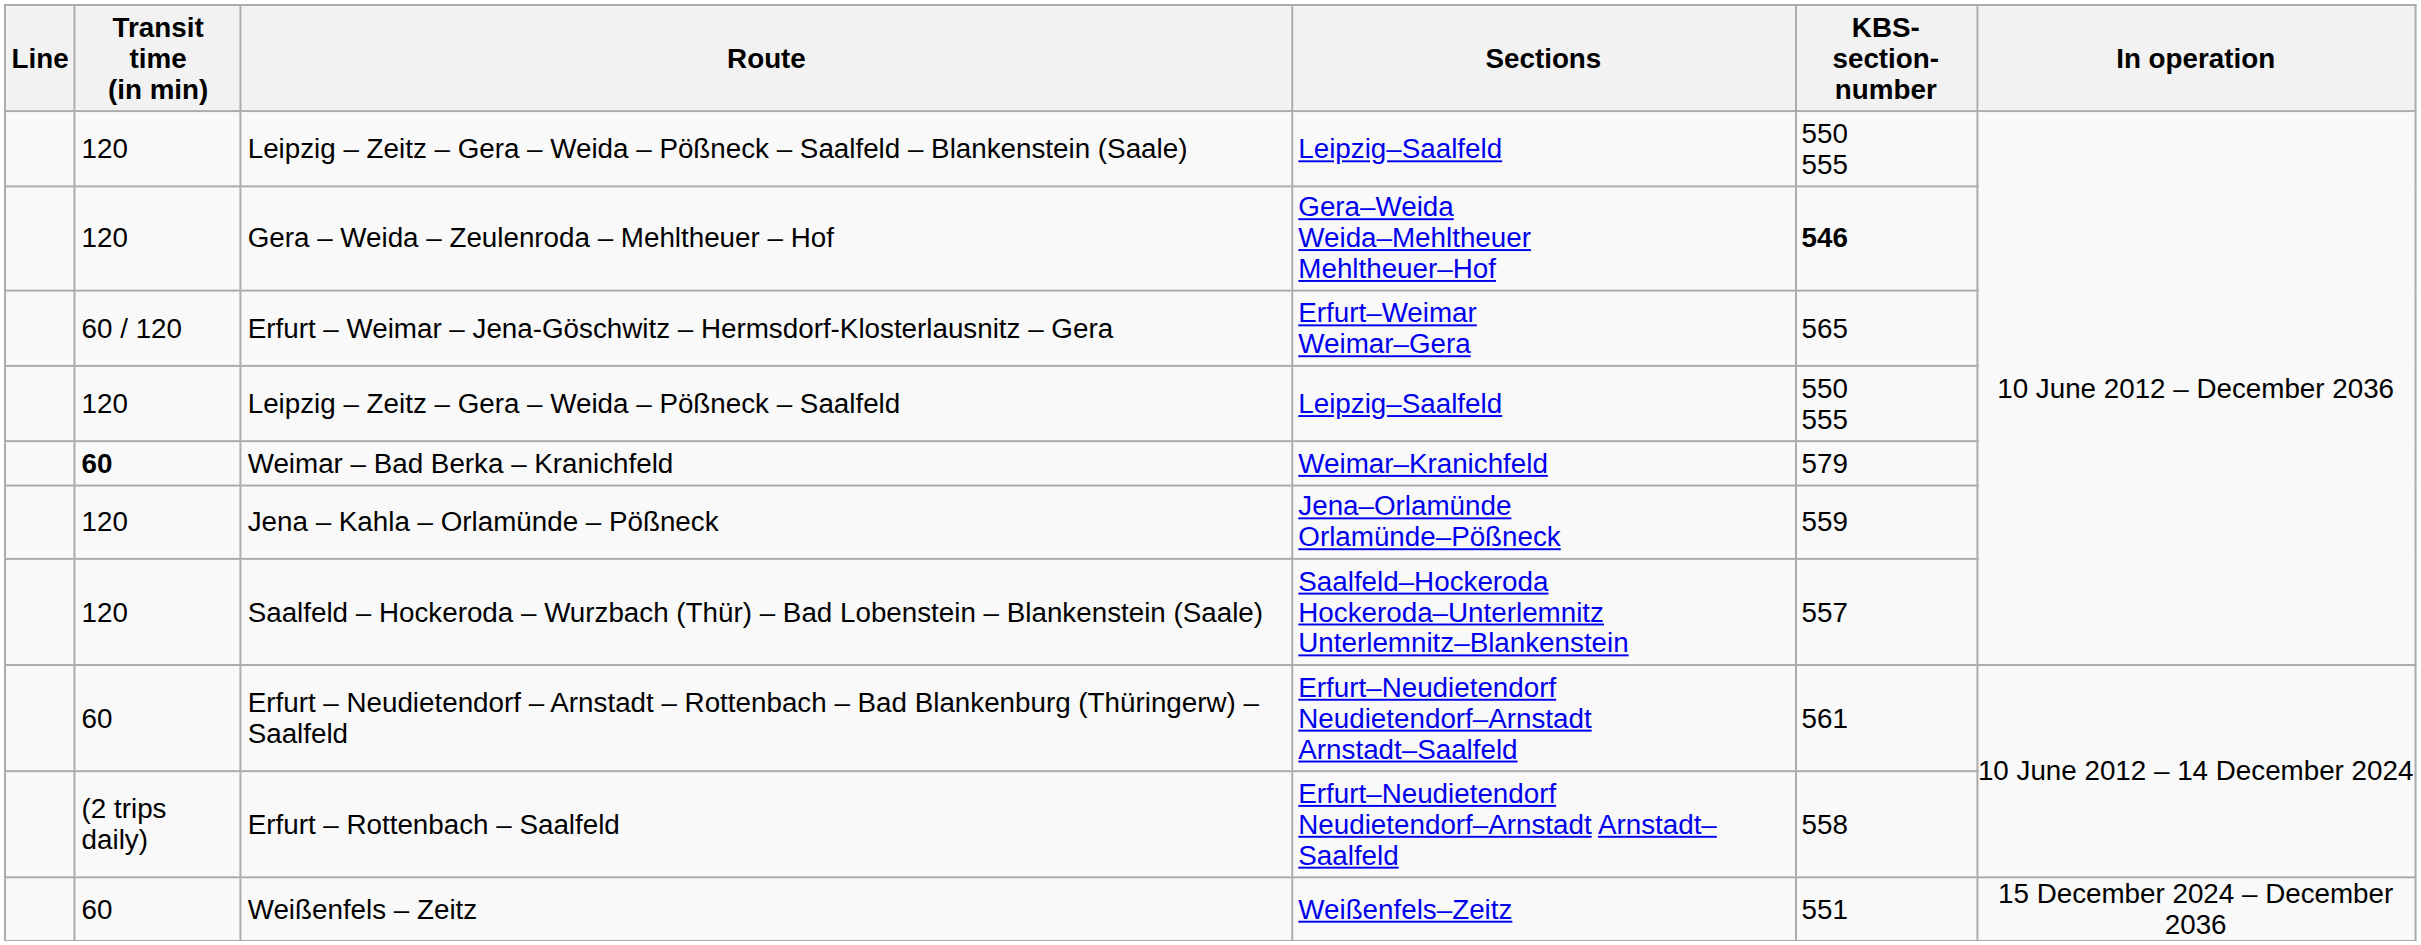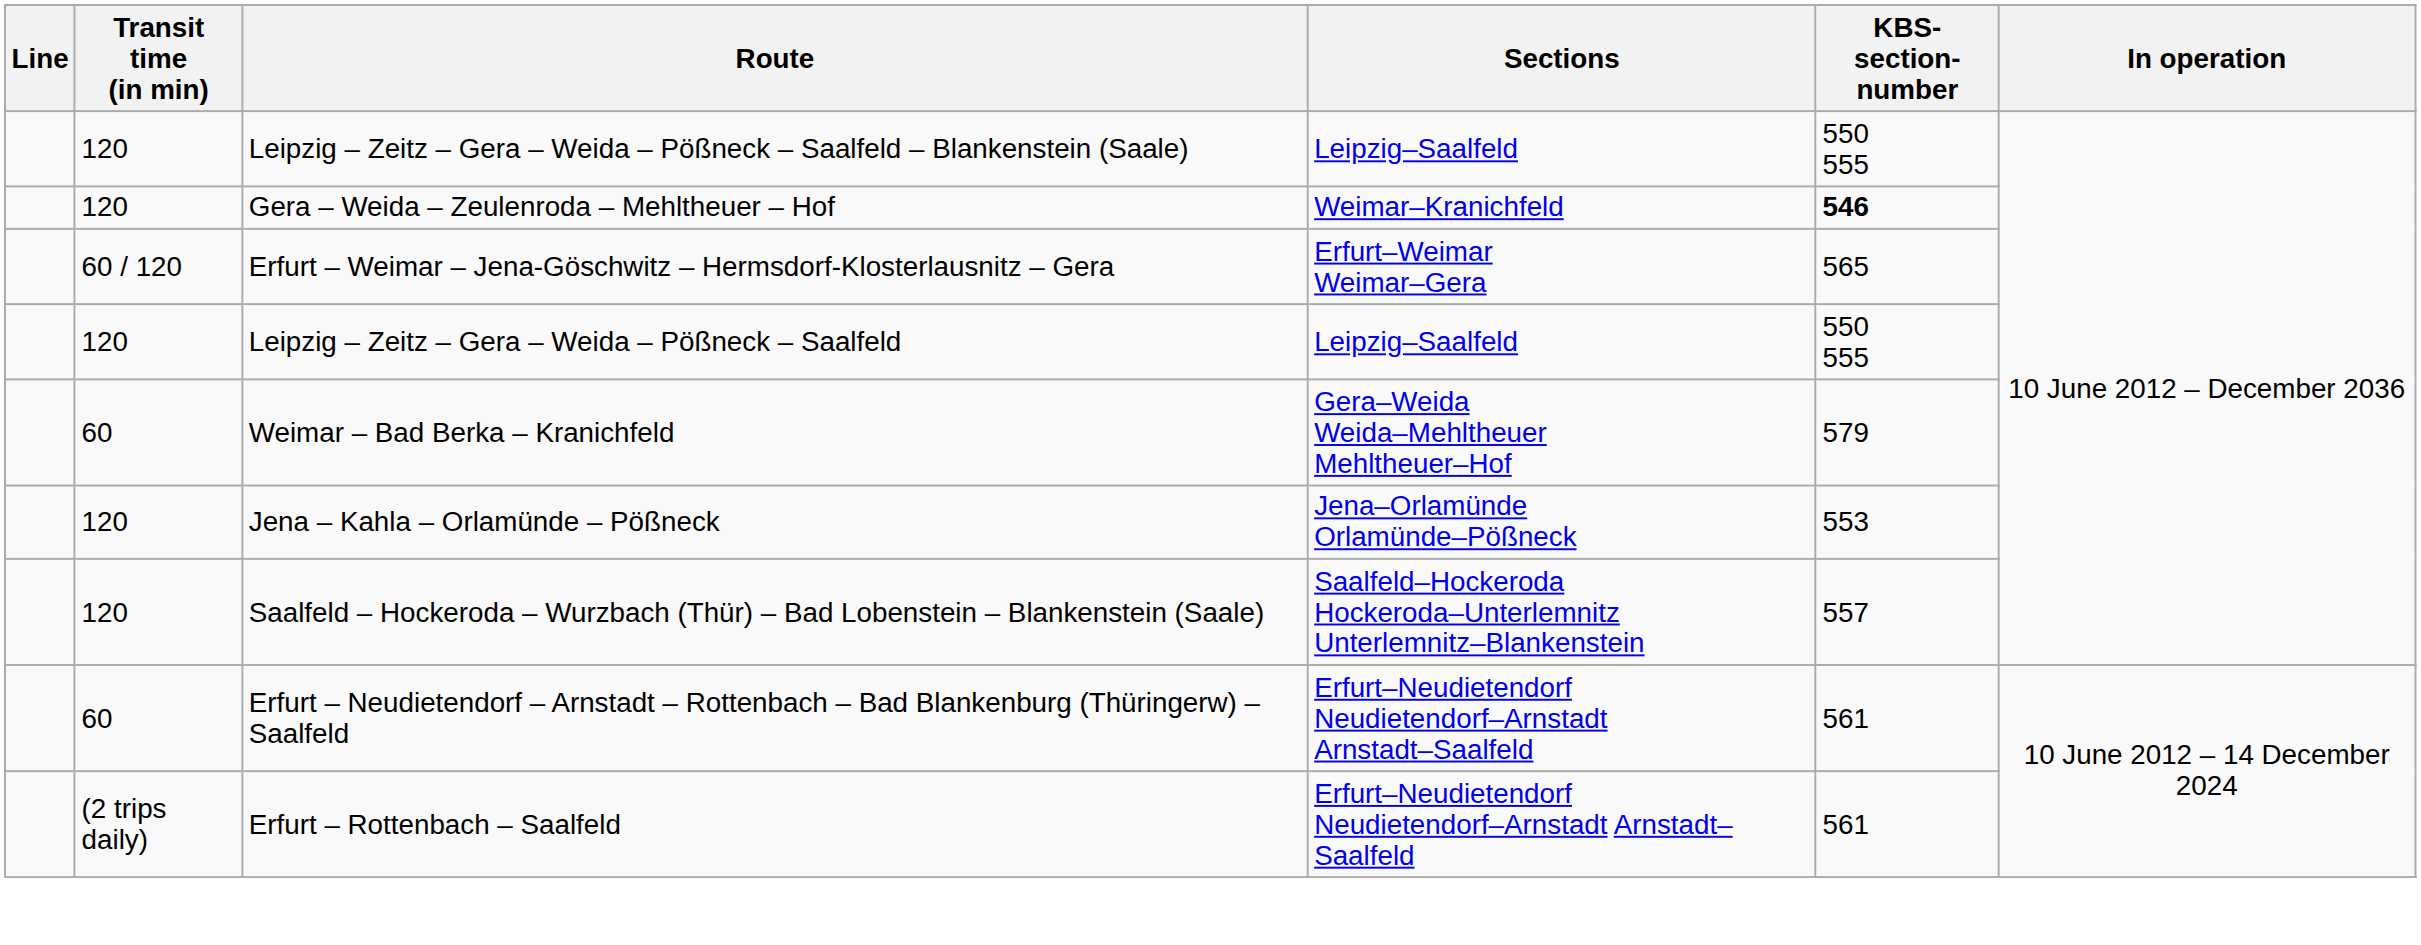Gera – Weida – Zeulenroda – Mehltheuer – Hof | Sections: Gera–Weida Weida–Mehltheuer Mehltheuer–Hof -> Weimar–Kranichfeld
Weimar – Bad Berka – Kranichfeld | Transit time (in min): bold -> normal
Weimar – Bad Berka – Kranichfeld | Sections: Weimar–Kranichfeld -> Gera–Weida Weida–Mehltheuer Mehltheuer–Hof
Jena – Kahla – Orlamünde – Pößneck | KBS-section- number: 559 -> 553
Erfurt – Rottenbach – Saalfeld | KBS-section- number: 558 -> 561
- row: 60 | Weißenfels – Zeitz | Weißenfels–Zeitz | 551 | 15 December 2024 – December 2036
